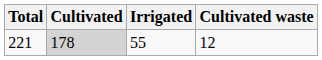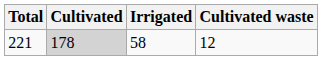221 | Irrigated: 55 -> 58
